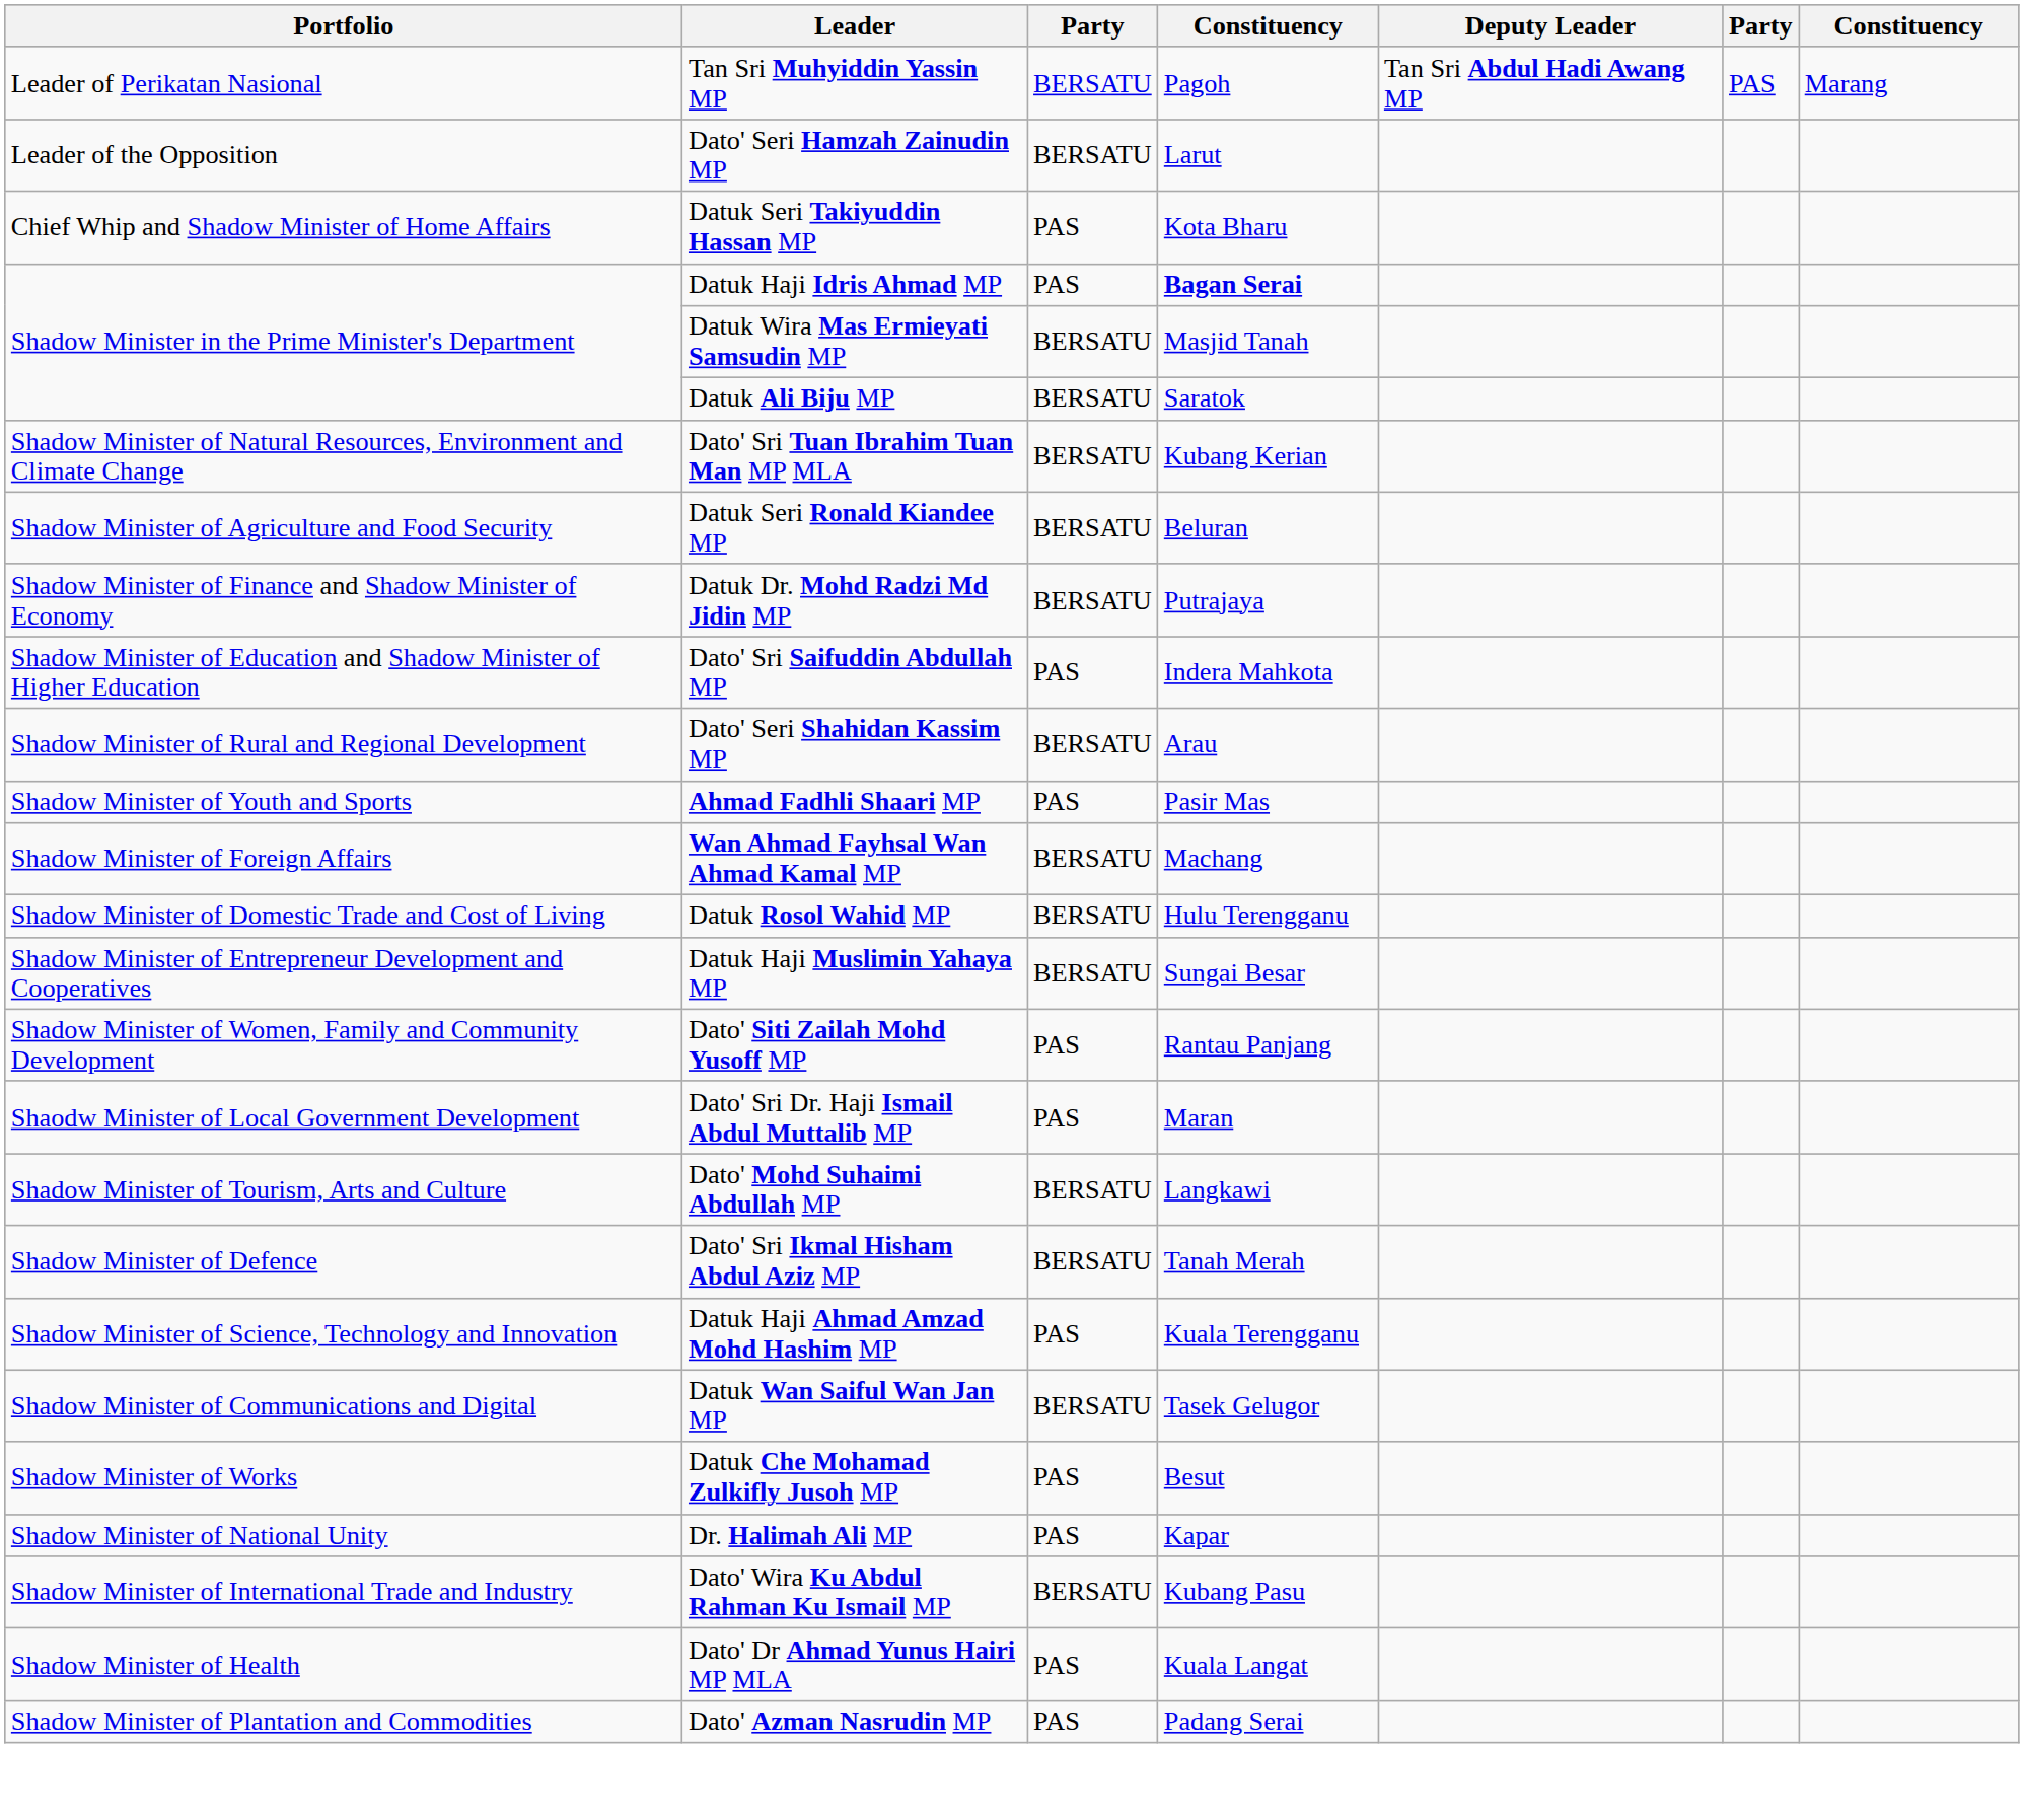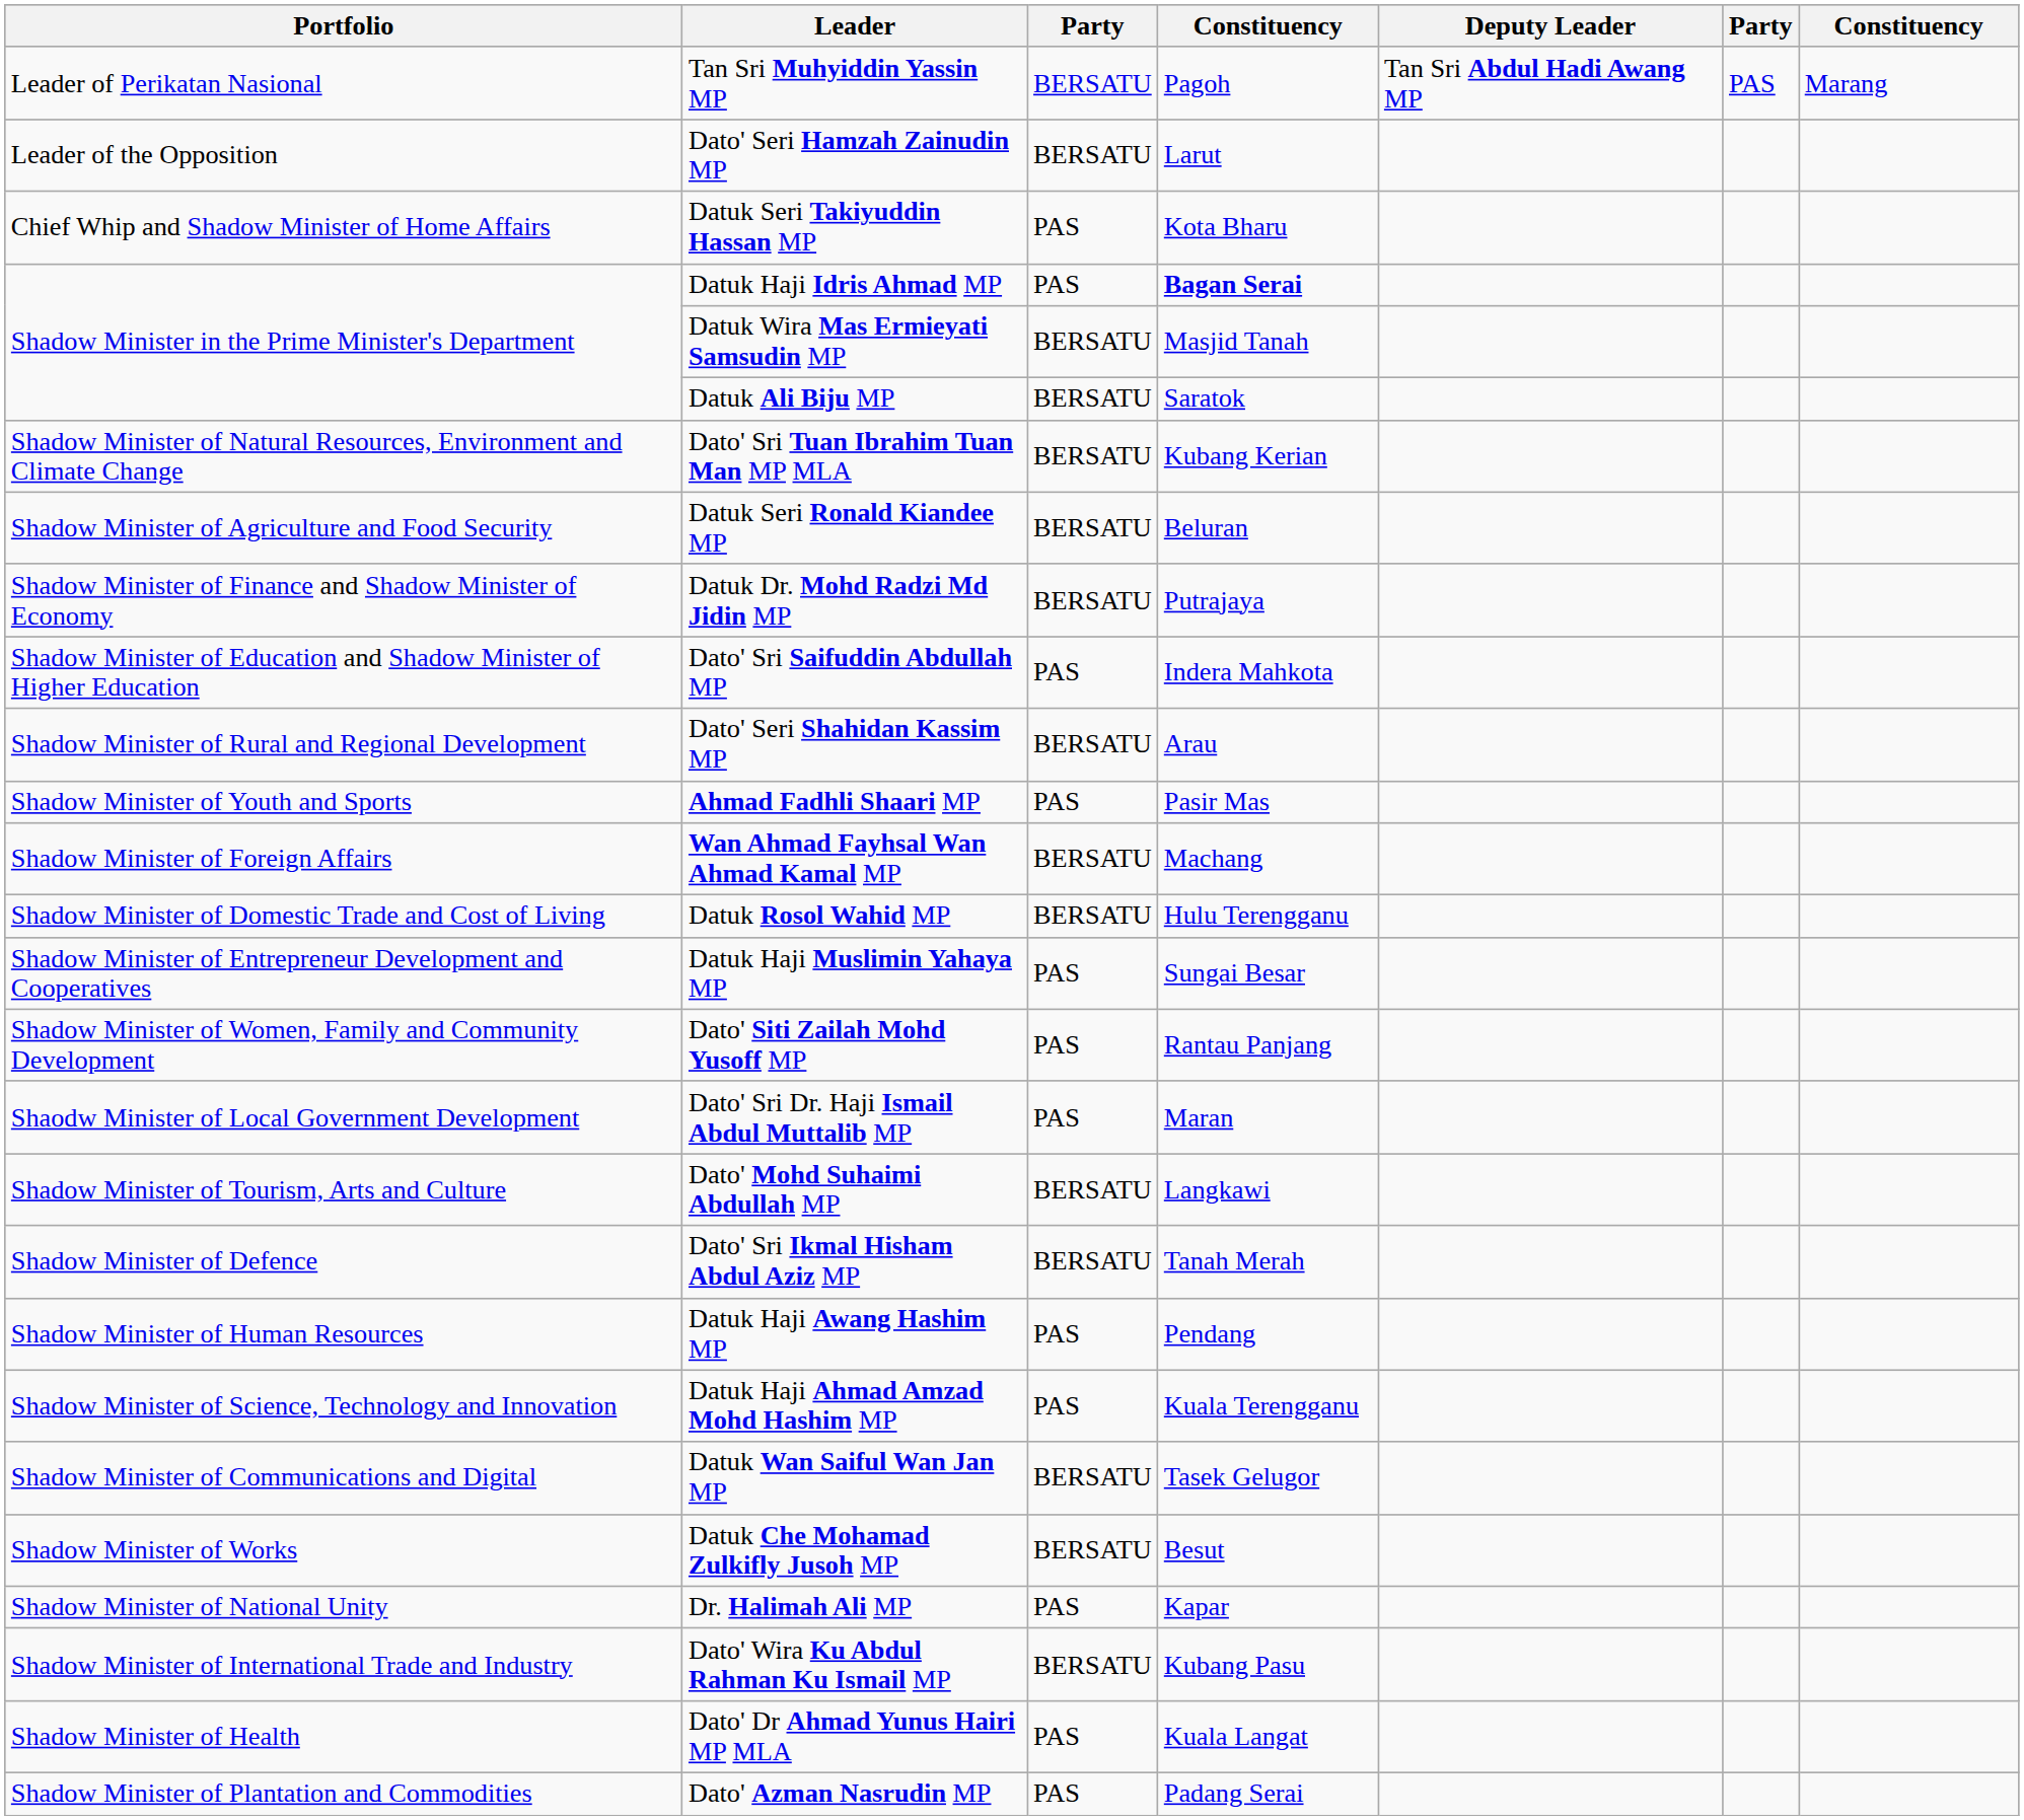Datuk Haji Muslimin Yahaya MP | column 3: BERSATU -> PAS
+ row: Shadow Minister of Human Resources | Datuk Haji Awang Hashim MP | PAS | Pendang
Datuk Che Mohamad Zulkifly Jusoh MP | column 3: PAS -> BERSATU
